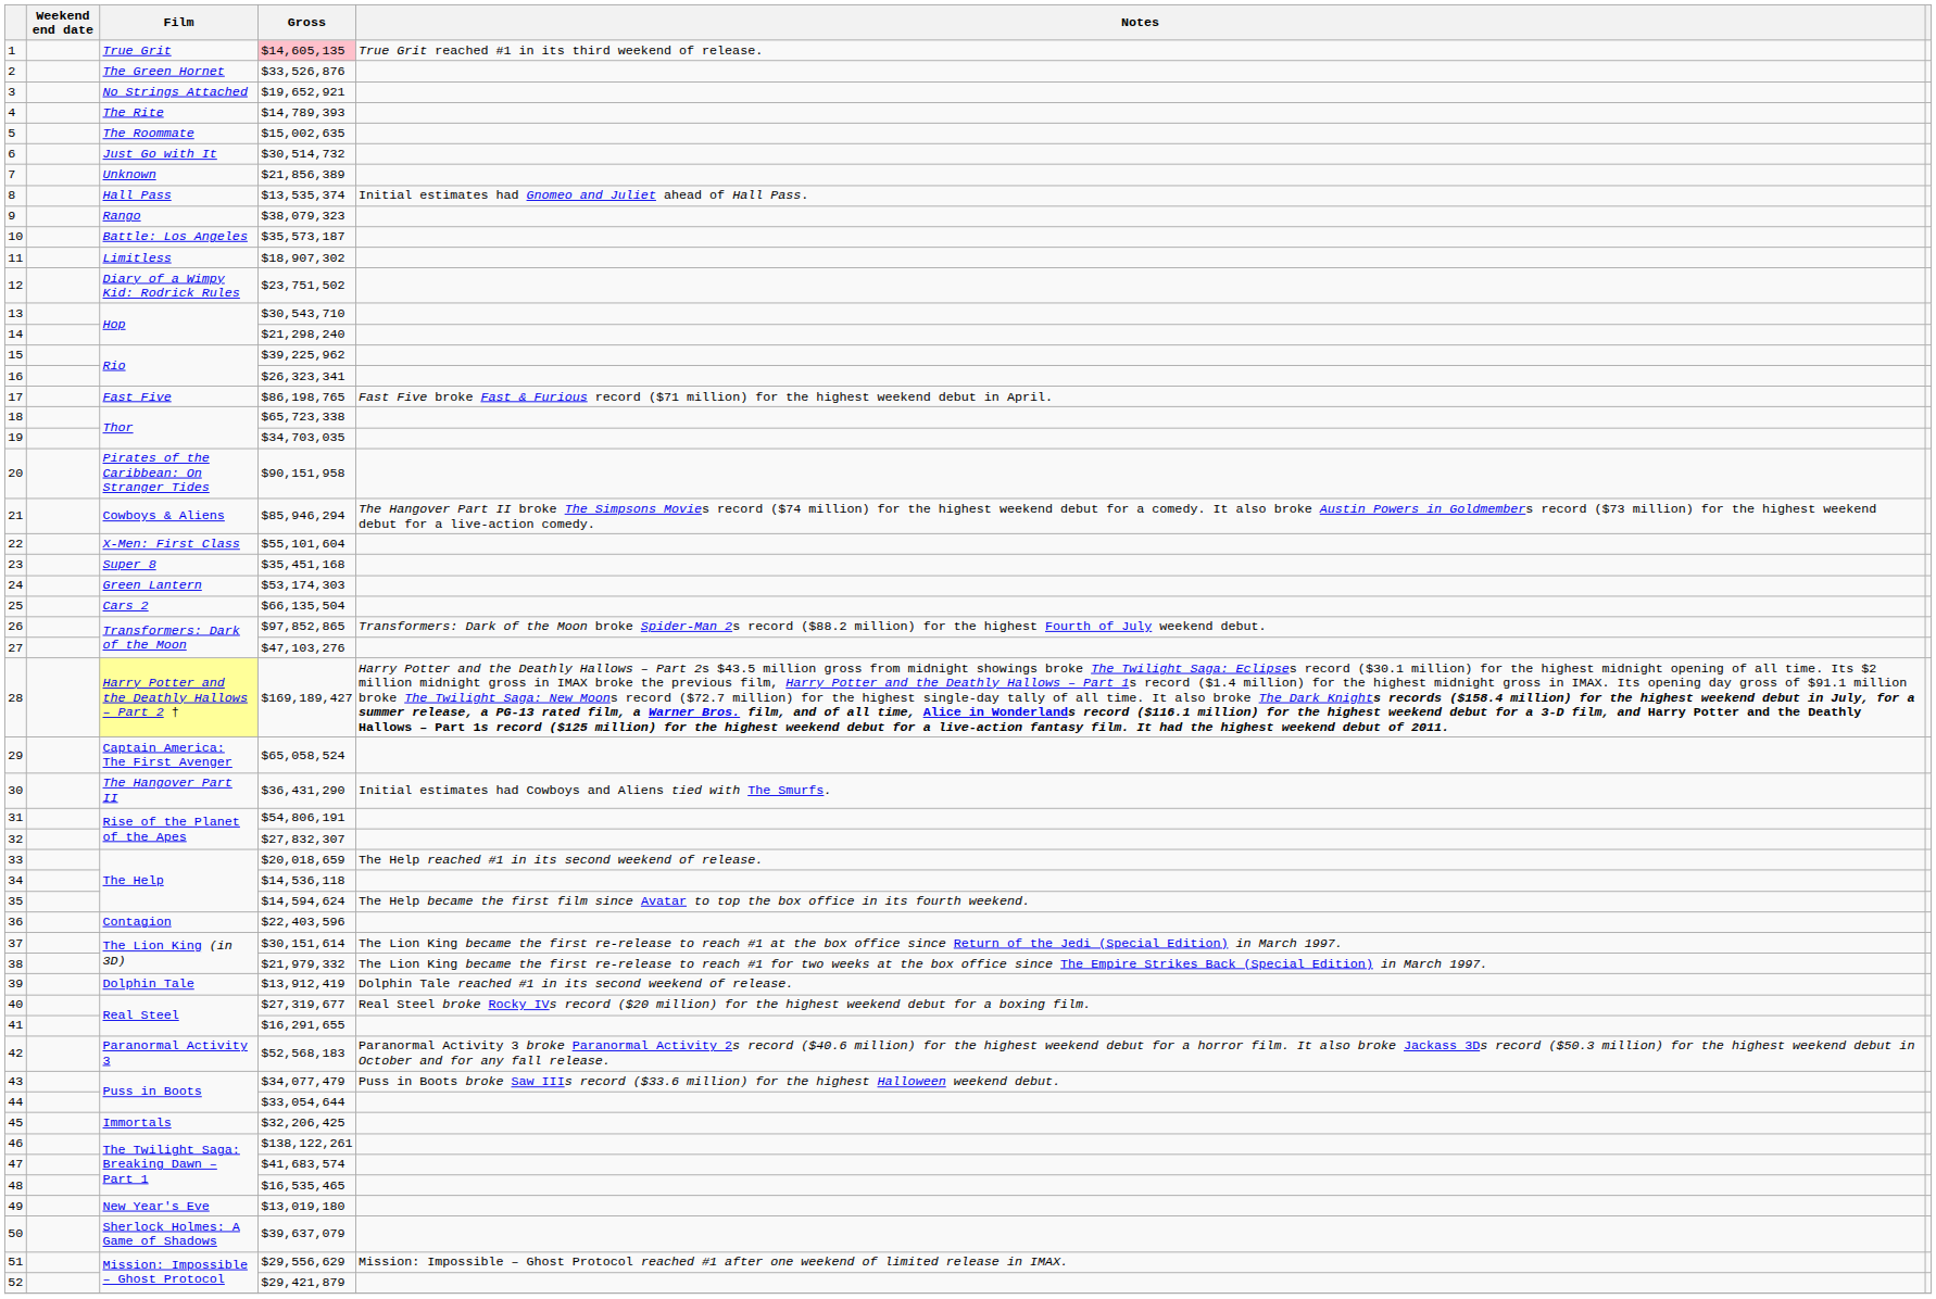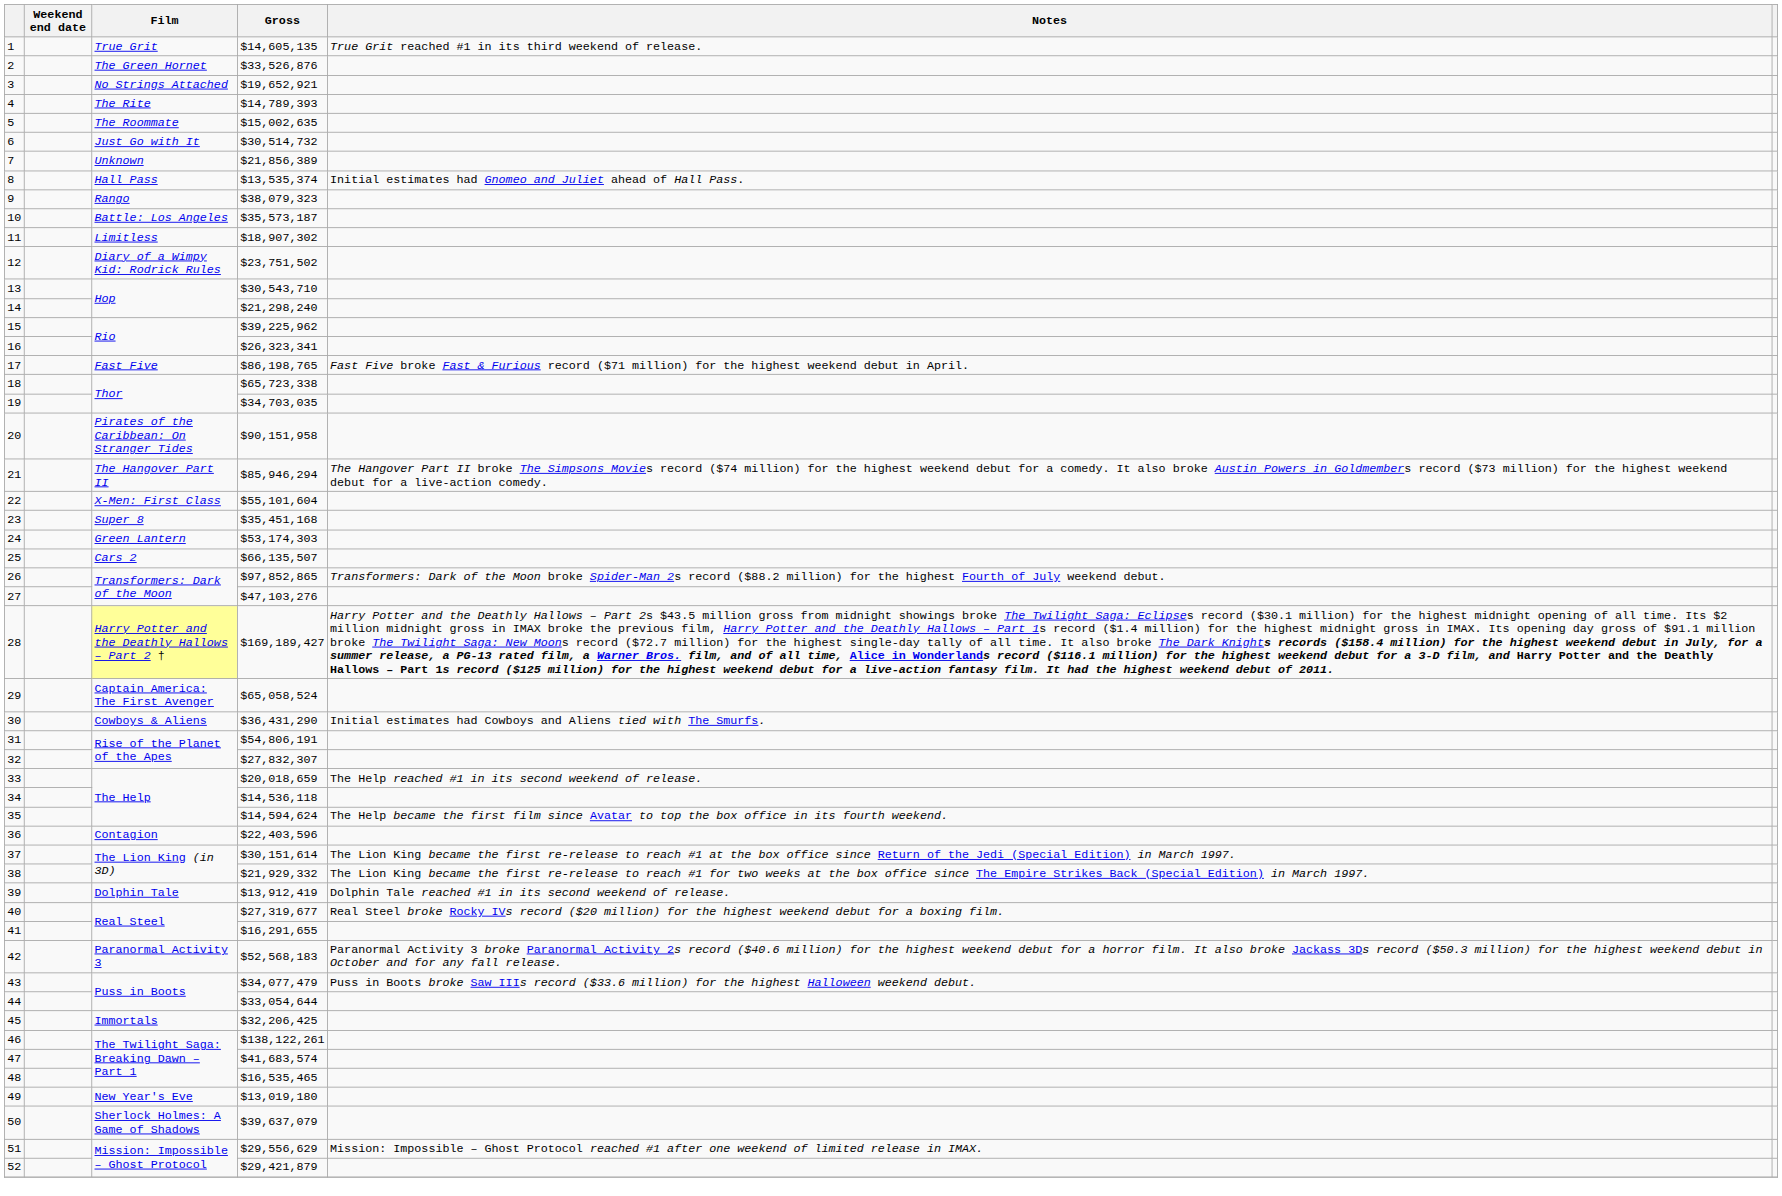1 | Gross: pink background -> no background
21 | Film: Cowboys & Aliens -> The Hangover Part II
25 | Gross: $66,135,504 -> $66,135,507
30 | Film: The Hangover Part II -> Cowboys & Aliens
38 | Gross: $21,979,332 -> $21,929,332
